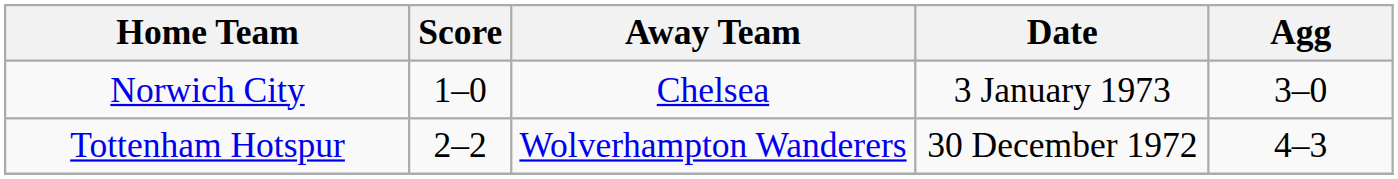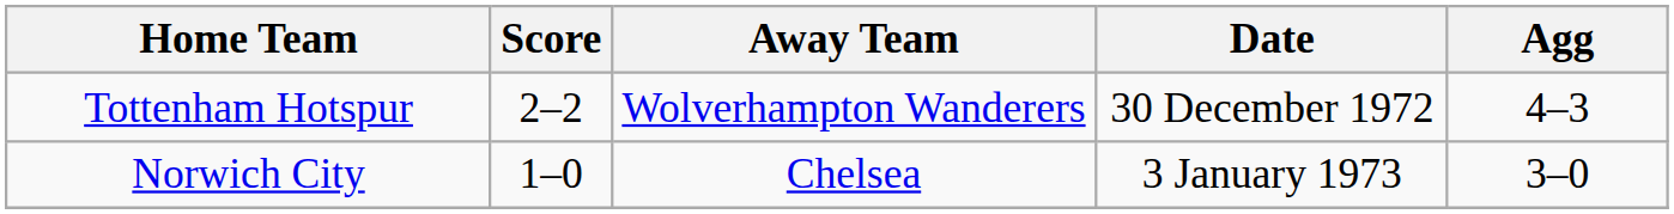rows swapped: Norwich City <-> Tottenham Hotspur
